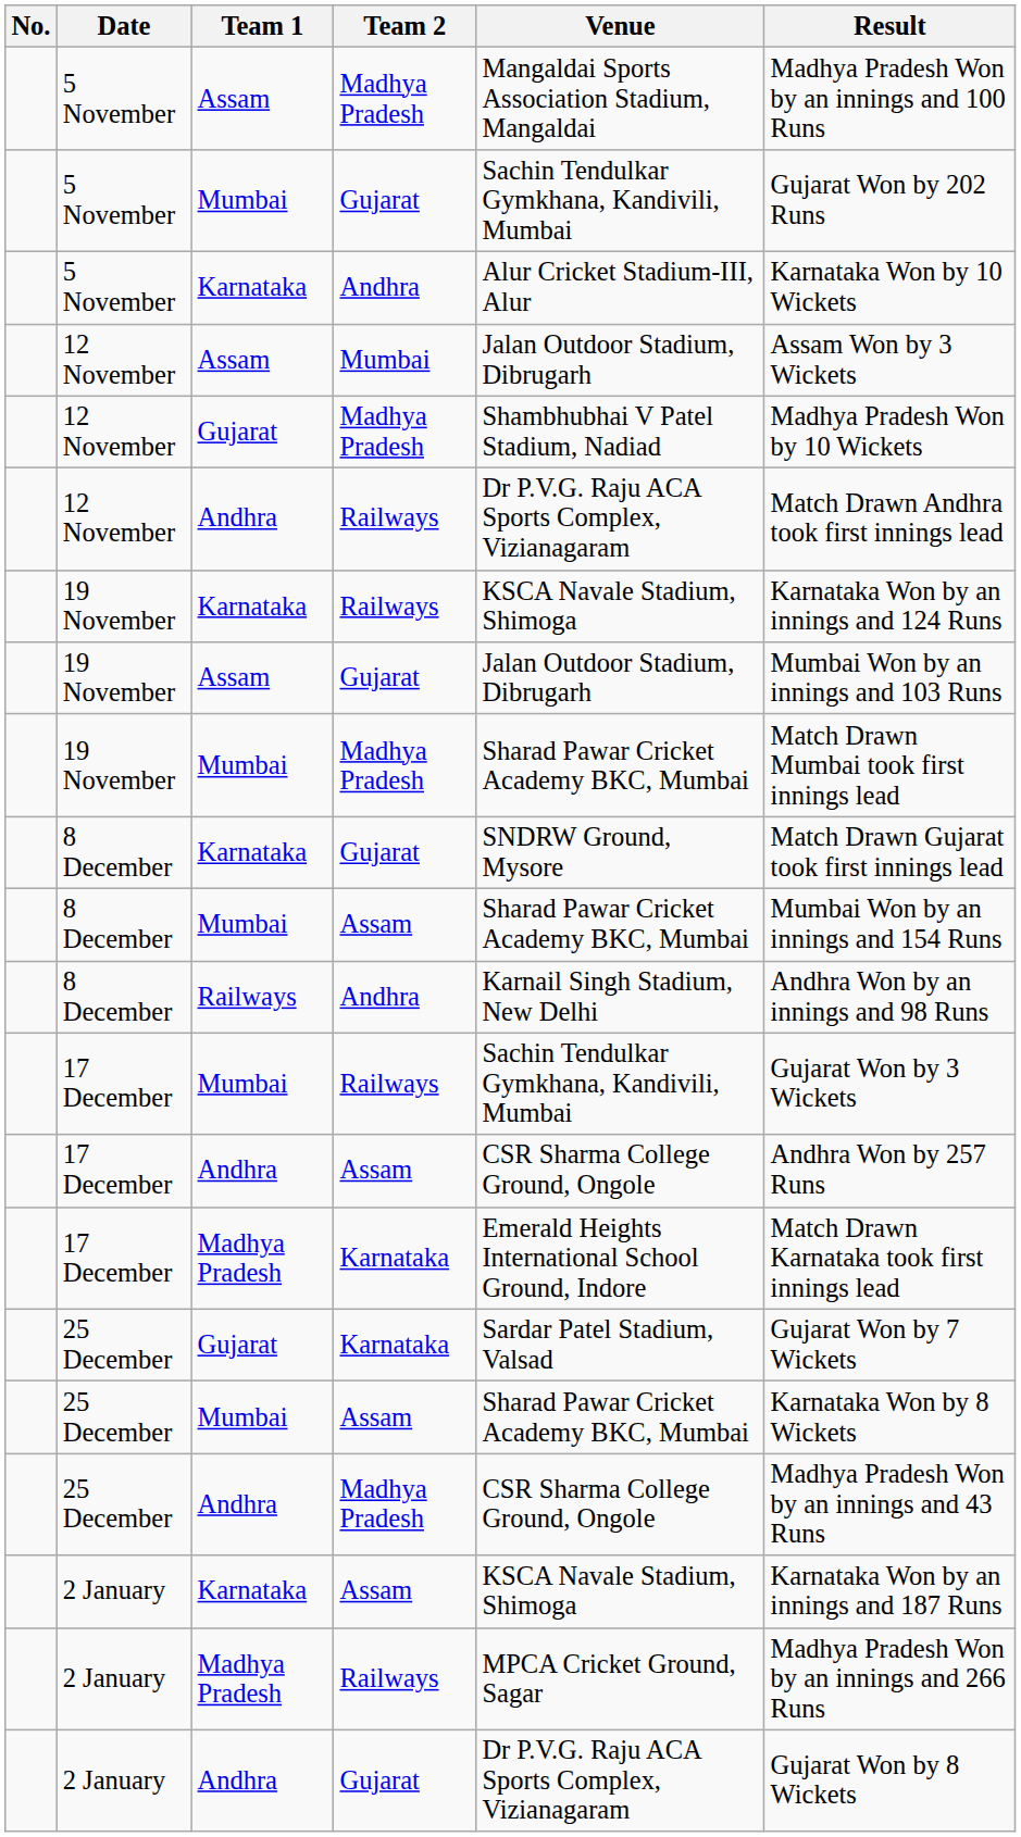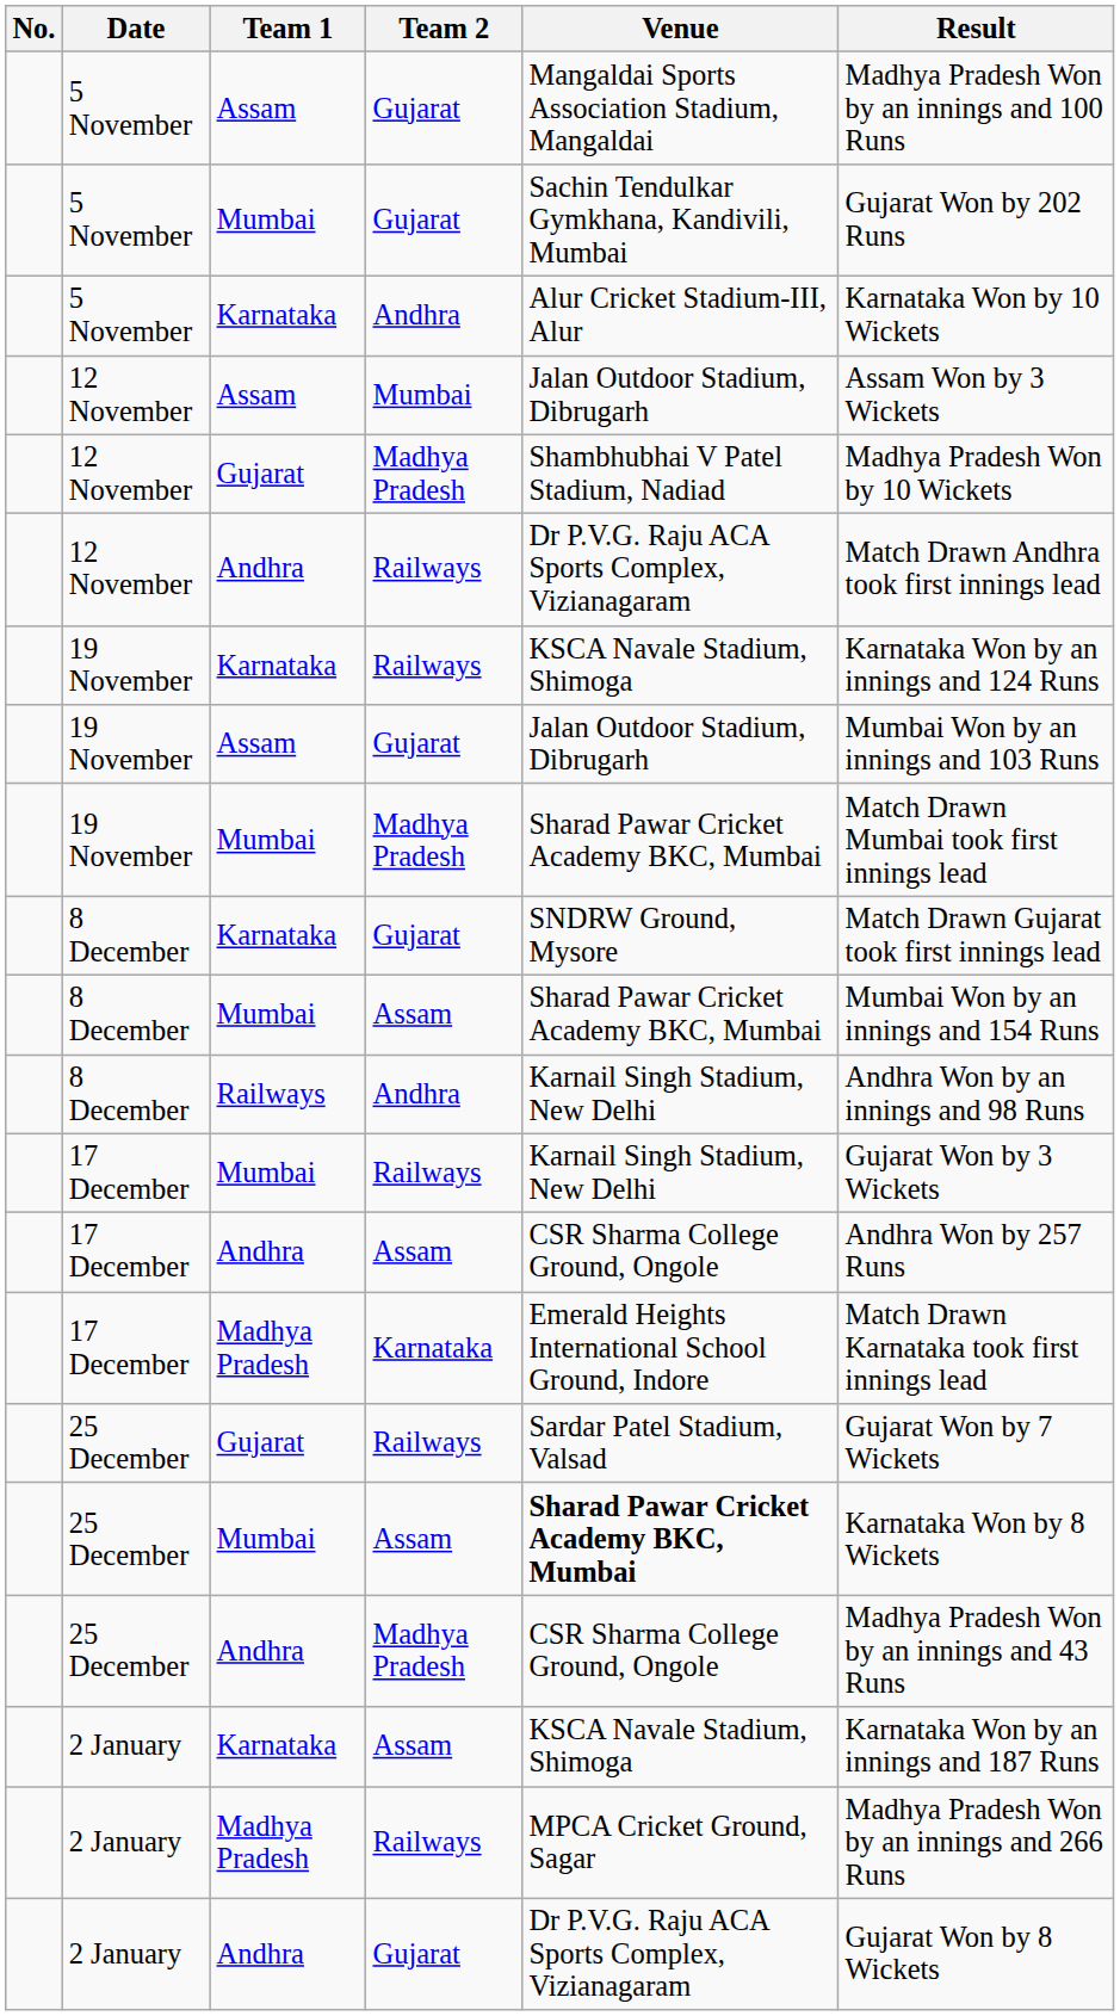5 November / Assam | Team 2: Madhya Pradesh -> Gujarat
17 December / Mumbai | Venue: Sachin Tendulkar Gymkhana, Kandivili, Mumbai -> Karnail Singh Stadium, New Delhi
25 December / Gujarat | Team 2: Karnataka -> Railways
25 December / Mumbai | Venue: normal -> bold
